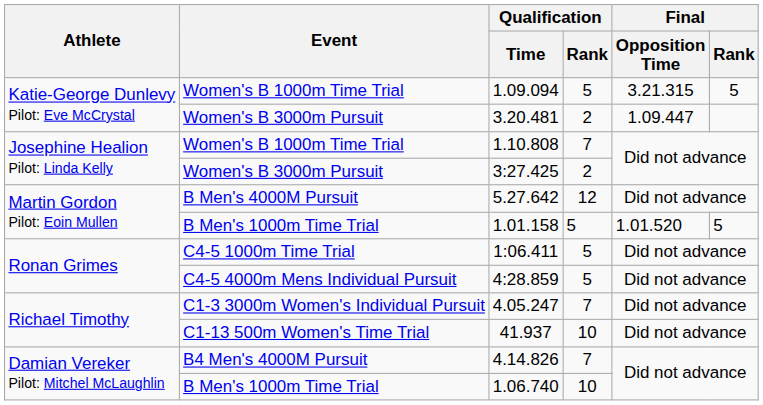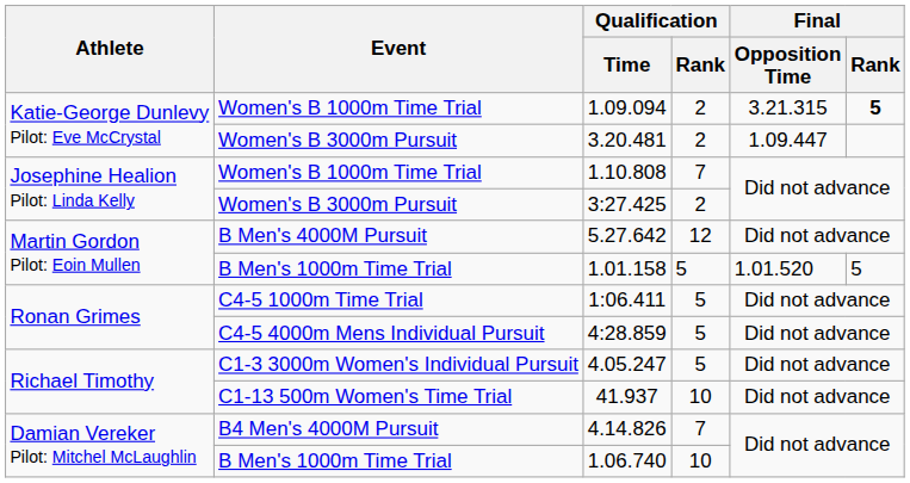1.09.094 | Qualification / Rank: 5 -> 2
1.09.094 | Final / Rank: normal -> bold
4.05.247 | Qualification / Rank: 7 -> 5
